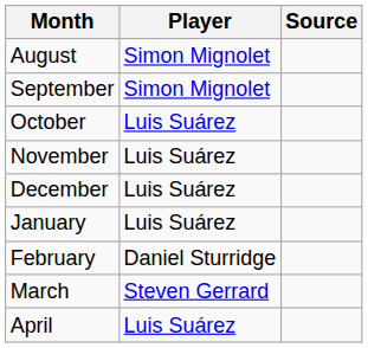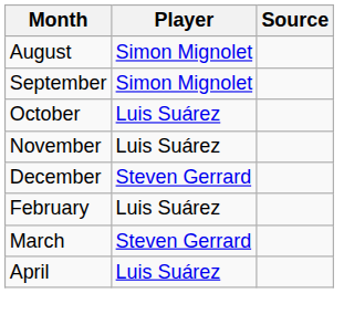December | Player: Luis Suárez -> Steven Gerrard
- row: January | Luis Suárez
February | Player: Daniel Sturridge -> Luis Suárez
